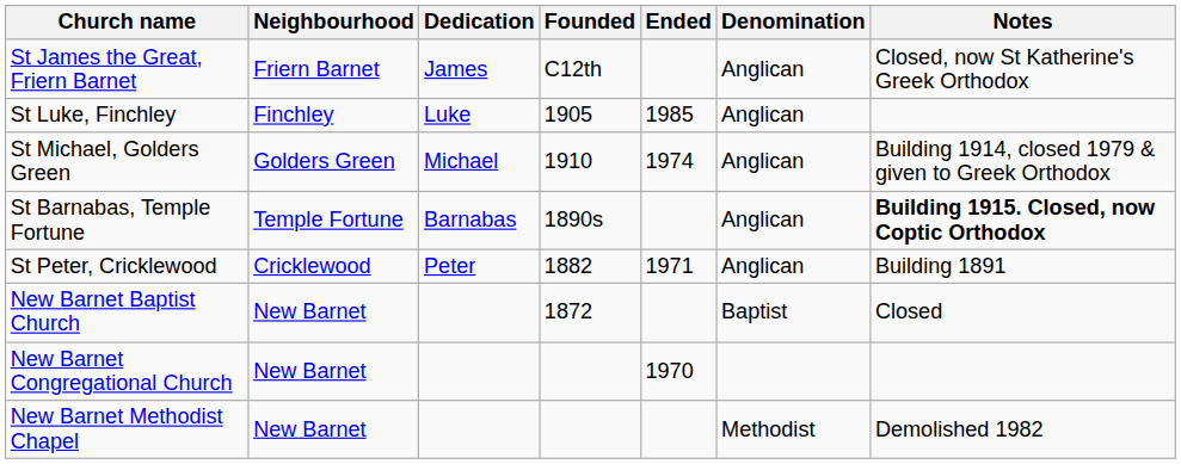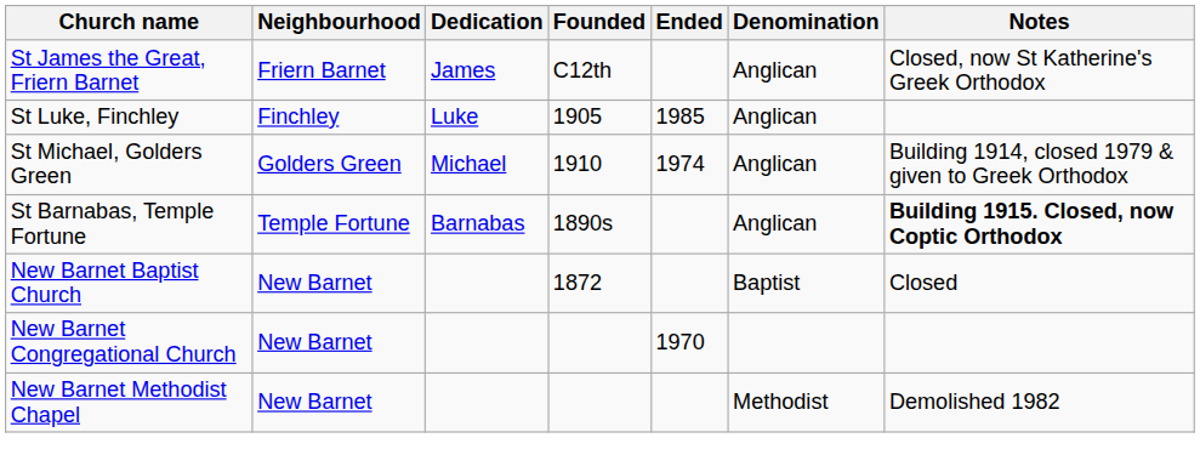- row: St Peter, Cricklewood | Cricklewood | Peter | 1882 | 1971 | Anglican | Building 1891
